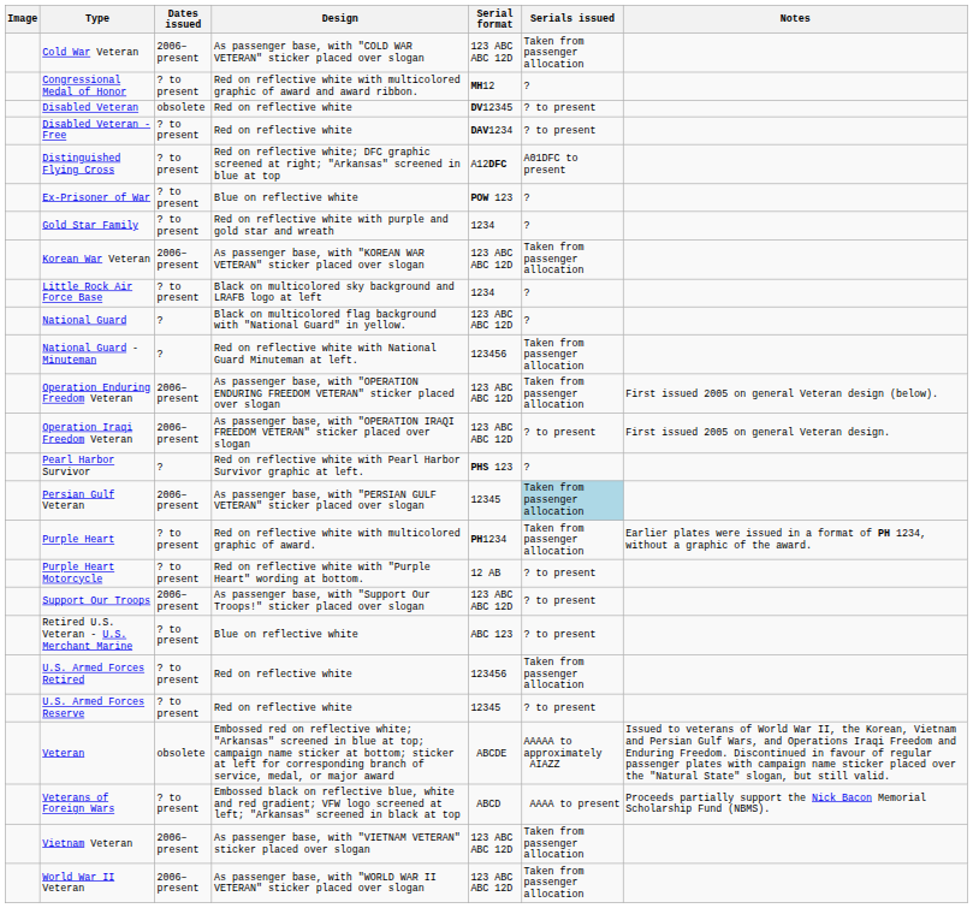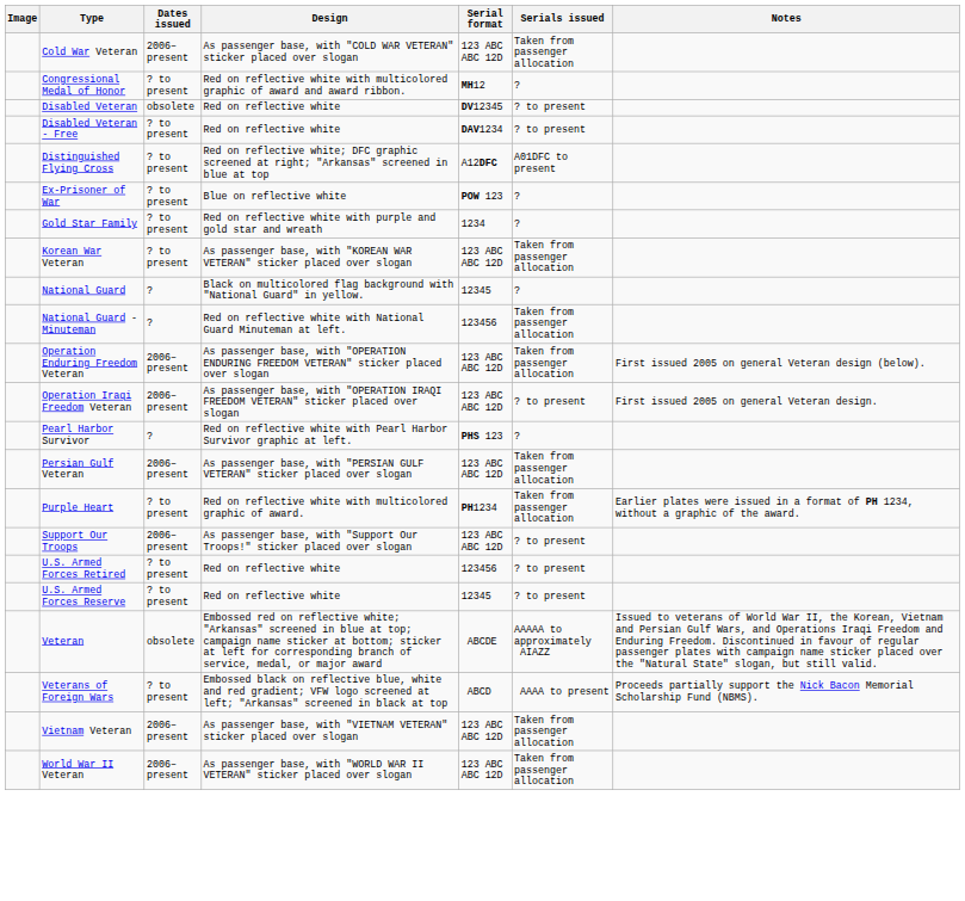Korean War Veteran | Dates issued: 2006–present -> ? to present
- row: Little Rock Air Force Base | ? to present | Black on multicolored sky background and LRAFB logo at left | 1234 | ?
National Guard | Serial format: 123 ABC ABC 12D -> 12345
Persian Gulf Veteran | Serial format: 12345 -> 123 ABC ABC 12D
Persian Gulf Veteran | Serials issued: lightblue background -> no background
- row: Purple Heart Motorcycle | ? to present | Red on reflective white with "Purple Heart" wording at bottom. | 12 AB | ? to present
- row: Retired U.S. Veteran - U.S. Merchant Marine | ? to present | Blue on reflective white | ABC 123 | ? to present
U.S. Armed Forces Retired | Serials issued: Taken from passenger allocation -> ? to present
